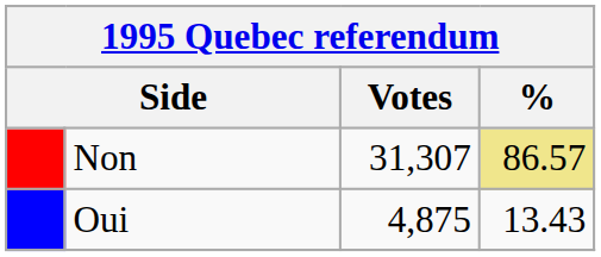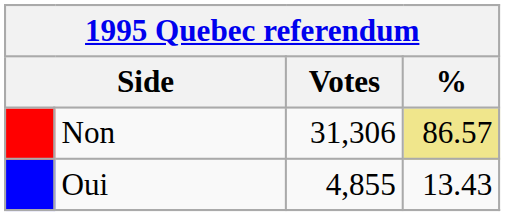Non | Votes: 31,307 -> 31,306
Oui | Votes: 4,875 -> 4,855
